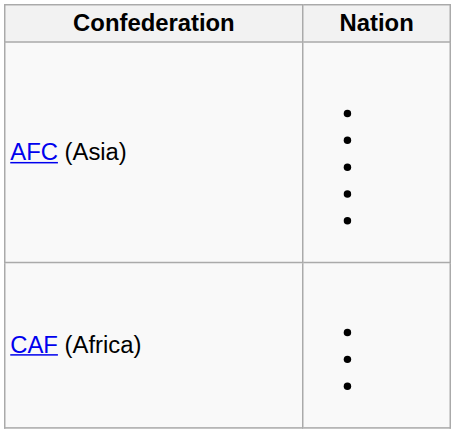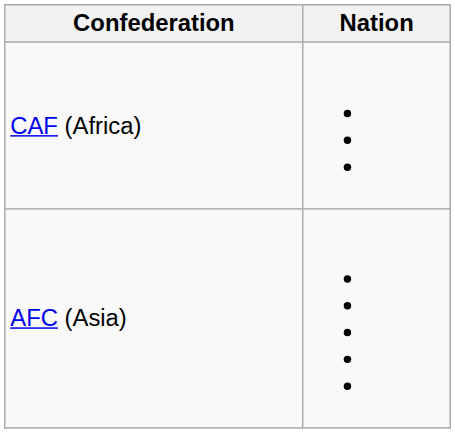rows swapped: CAF (Africa) <-> AFC (Asia)
